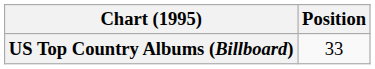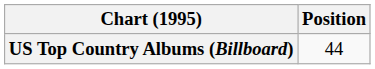US Top Country Albums (Billboard) | Position: 33 -> 44
